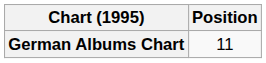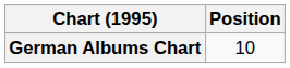German Albums Chart | Position: 11 -> 10
